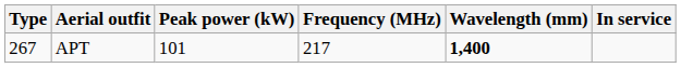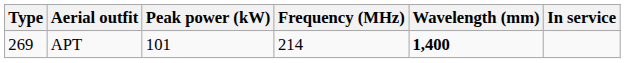APT | Type: 267 -> 269
APT | Frequency (MHz): 217 -> 214
